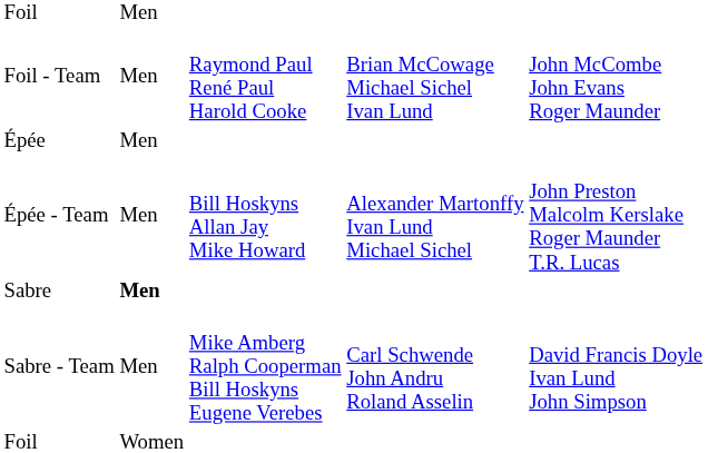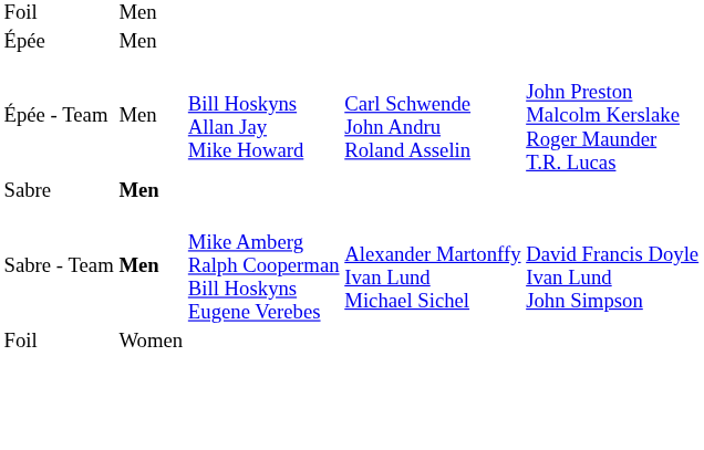- row: Foil - Team | Men | Raymond Paul René Paul Harold Cooke | Brian McCowage Michael Sichel Ivan Lund | John McCombe John Evans Roger Maunder
Épée - Team | column 4: Alexander Martonffy Ivan Lund Michael Sichel -> Carl Schwende John Andru Roland Asselin
Sabre - Team | column 2: normal -> bold
Sabre - Team | column 4: Carl Schwende John Andru Roland Asselin -> Alexander Martonffy Ivan Lund Michael Sichel
